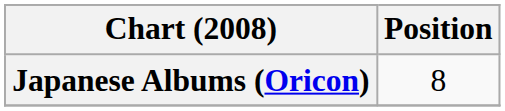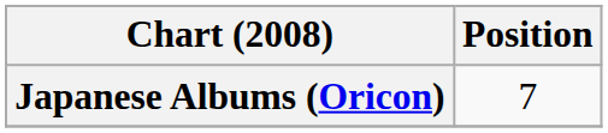Japanese Albums (Oricon) | Position: 8 -> 7
